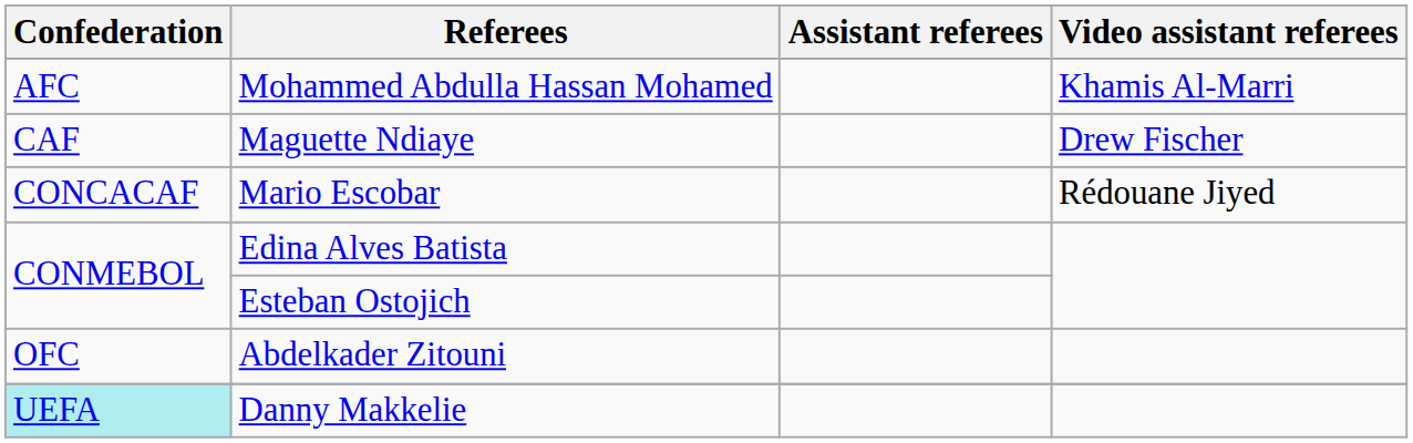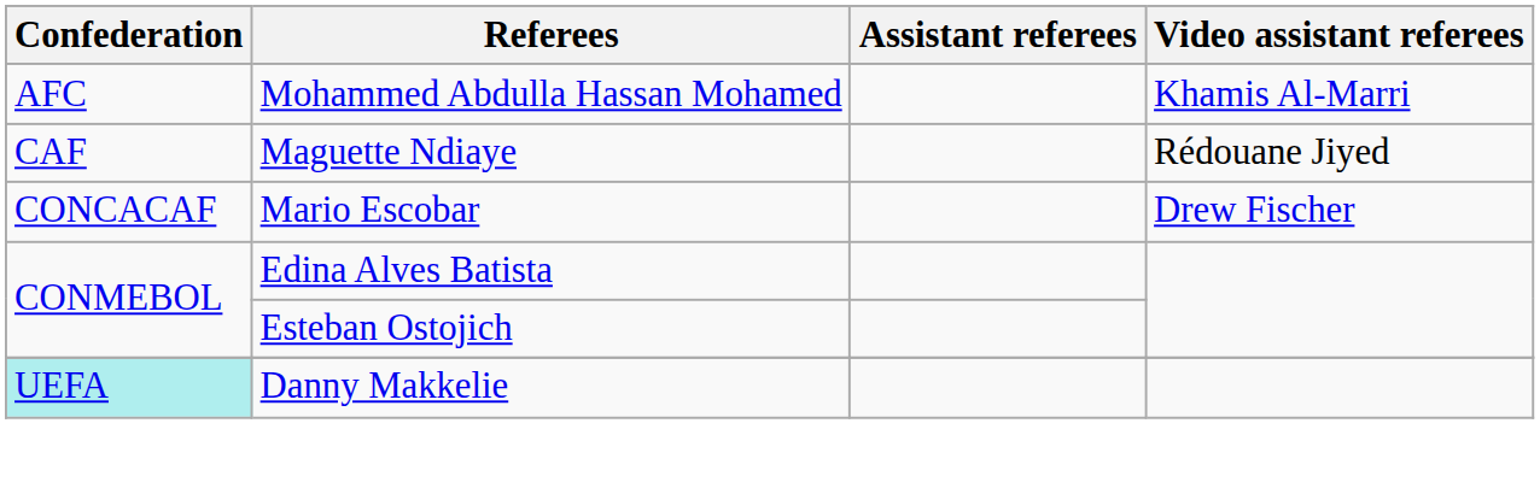Maguette Ndiaye | Video assistant referees: Drew Fischer -> Rédouane Jiyed
Mario Escobar | Video assistant referees: Rédouane Jiyed -> Drew Fischer
- row: OFC | Abdelkader Zitouni
